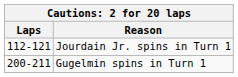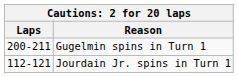rows swapped: Jourdain Jr. spins in Turn 1 <-> Gugelmin spins in Turn 1
